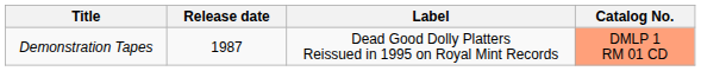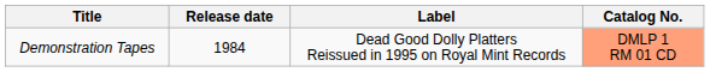Demonstration Tapes | Release date: 1987 -> 1984
